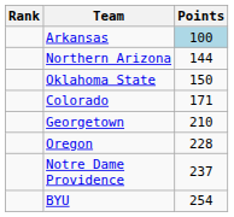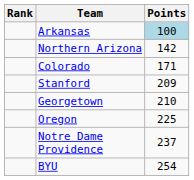Northern Arizona | Points: 144 -> 142
- row: Oklahoma State | 150
+ row: Stanford | 209
Oregon | Points: 228 -> 225
